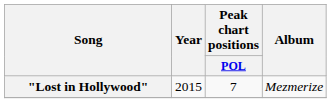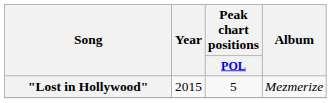"Lost in Hollywood" | Peak chart positions / POL: 7 -> 5
